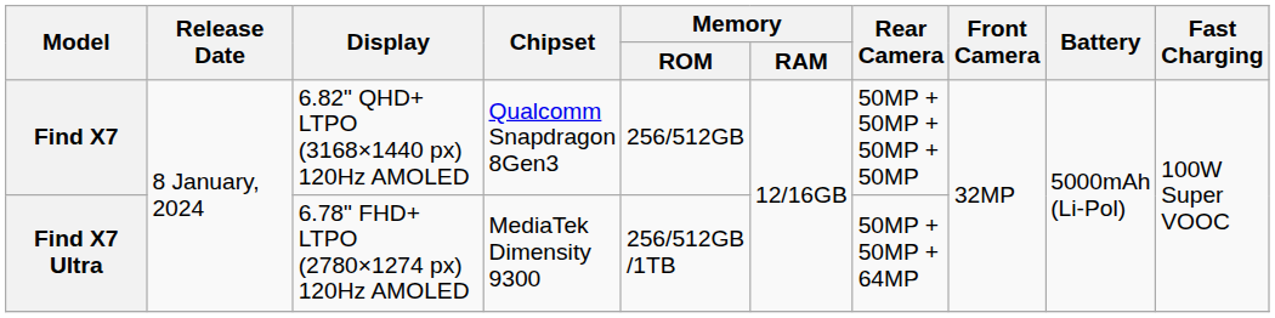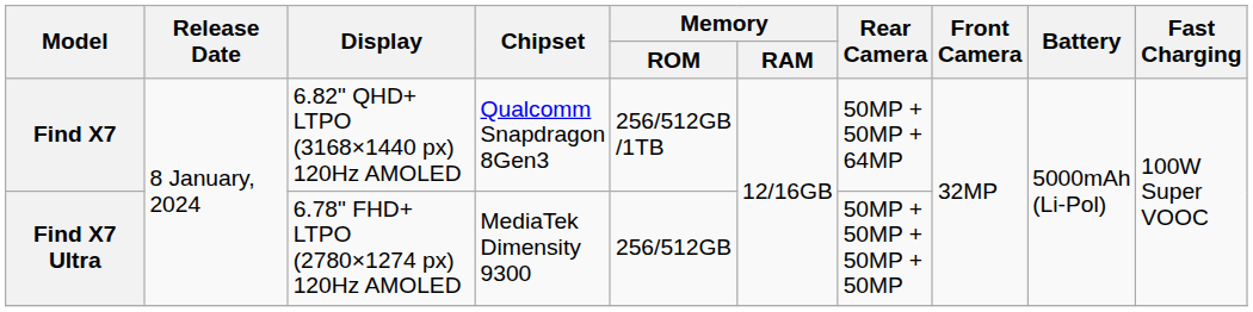Find X7 | Memory / ROM: 256/512GB -> 256/512GB /1TB
Find X7 | Rear Camera: 50MP + 50MP + 50MP + 50MP -> 50MP + 50MP + 64MP
Find X7 Ultra | Memory / ROM: 256/512GB /1TB -> 256/512GB
Find X7 Ultra | Rear Camera: 50MP + 50MP + 64MP -> 50MP + 50MP + 50MP + 50MP
